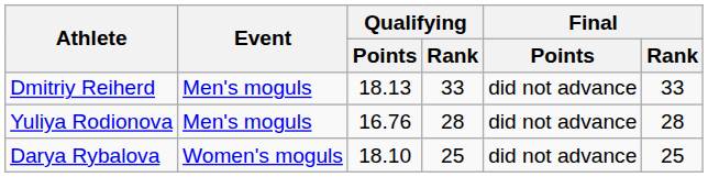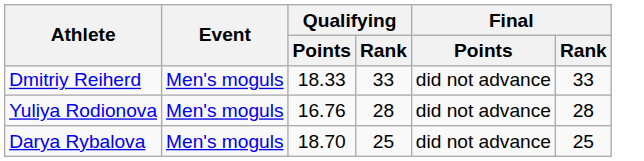Dmitriy Reiherd | Qualifying / Points: 18.13 -> 18.33
Darya Rybalova | Event: Women's moguls -> Men's moguls
Darya Rybalova | Qualifying / Points: 18.10 -> 18.70
